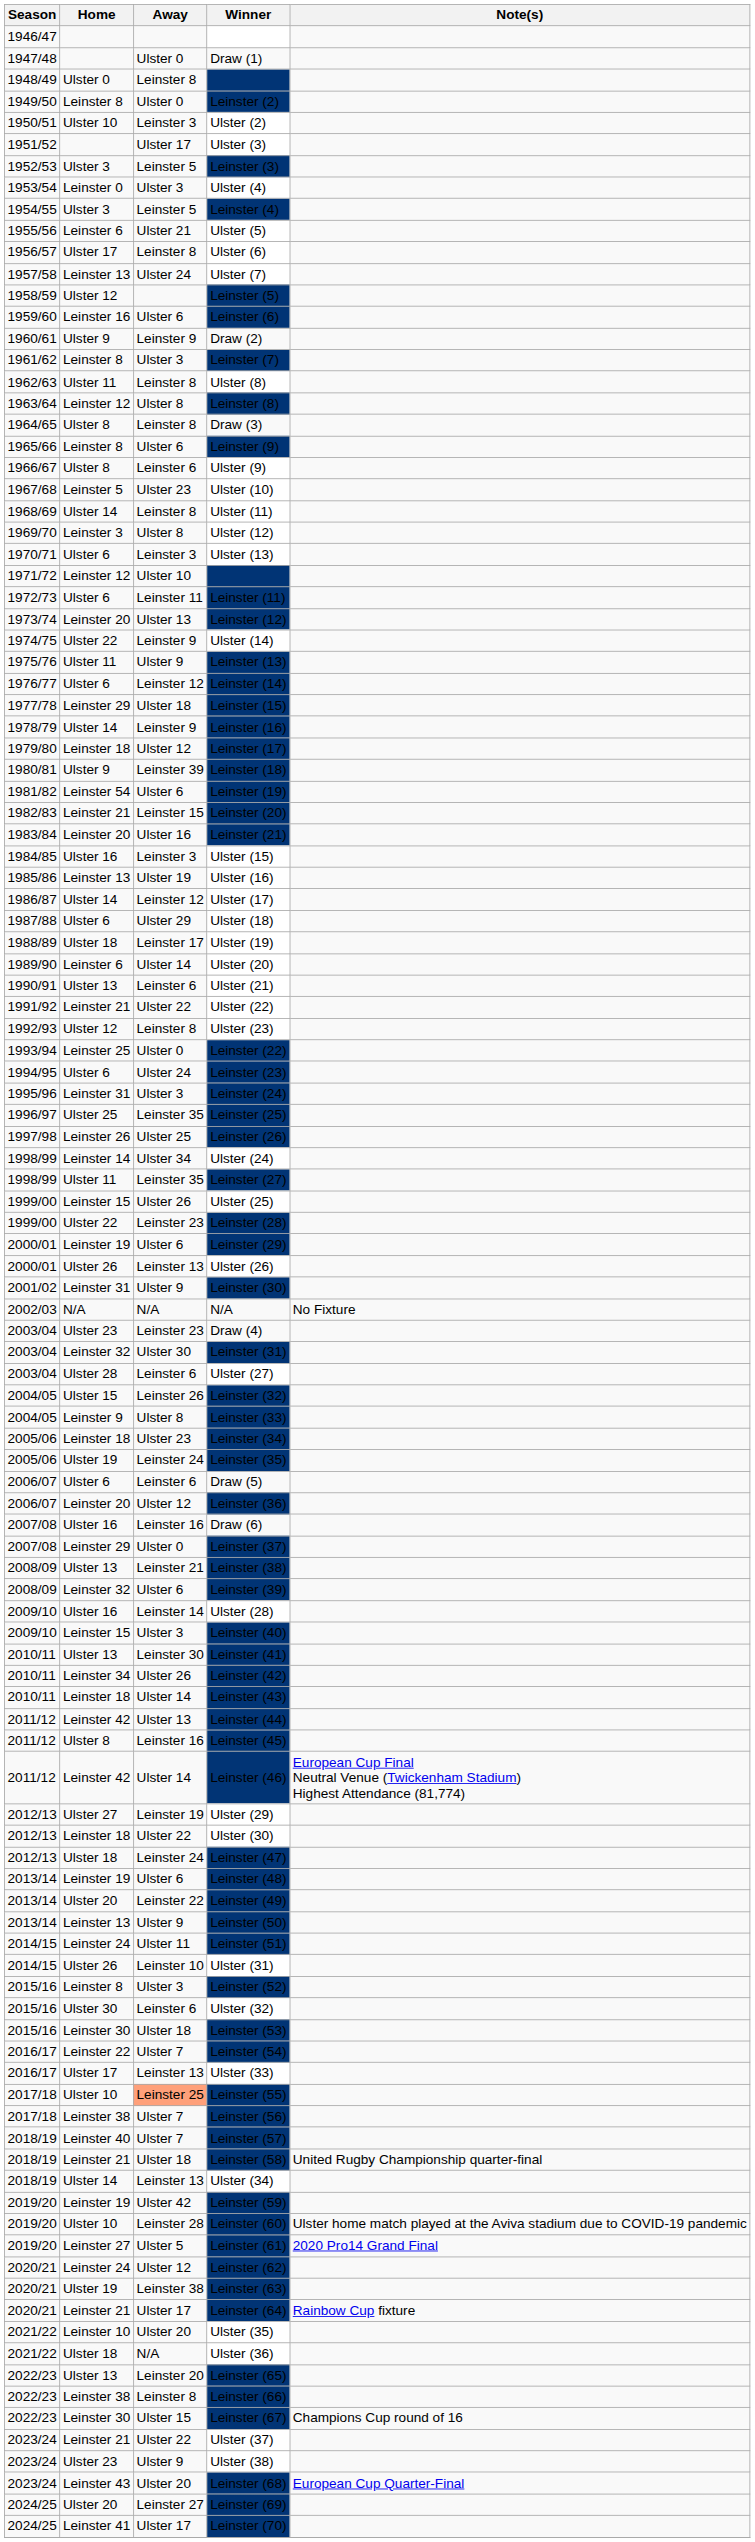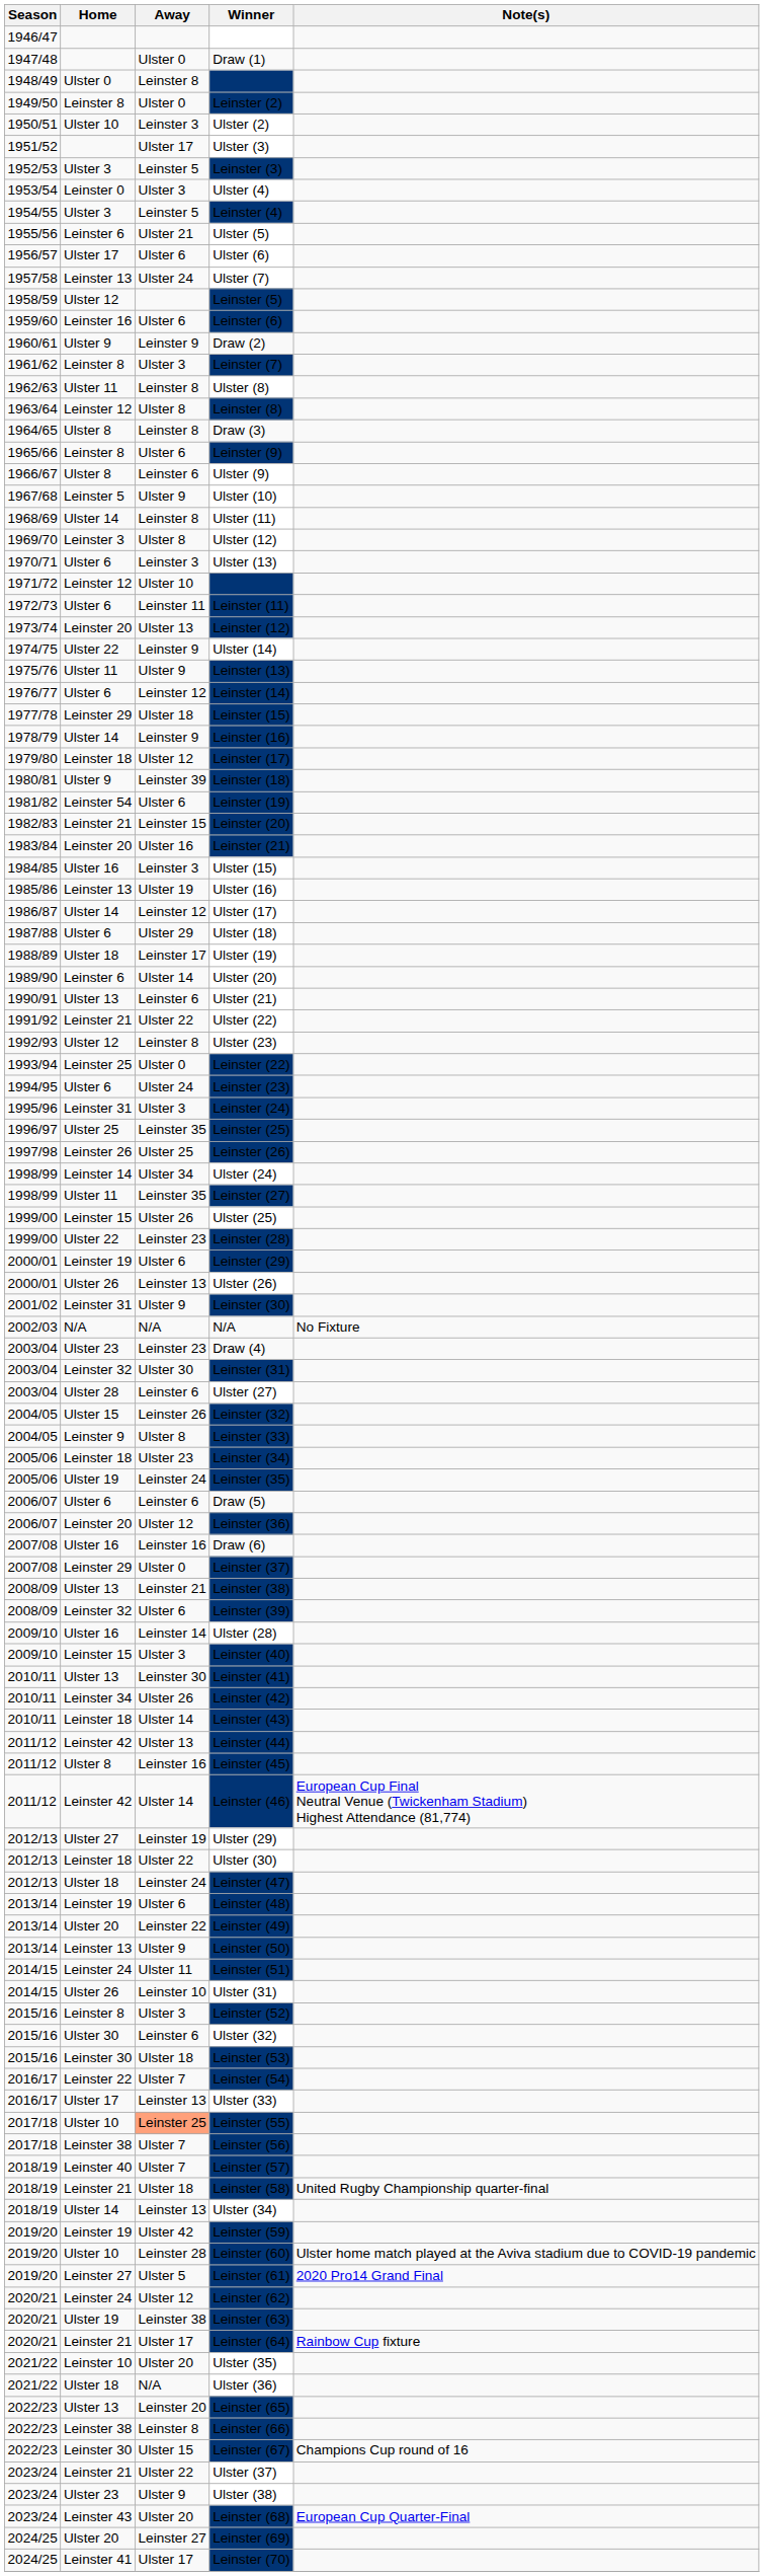Ulster (6) | Away: Leinster 8 -> Ulster 6
Ulster (10) | Away: Ulster 23 -> Ulster 9
